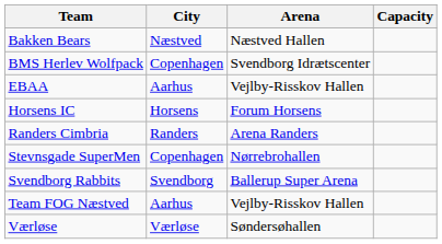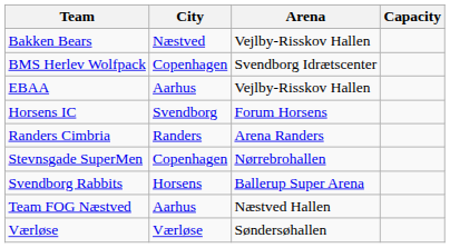Bakken Bears | Arena: Næstved Hallen -> Vejlby-Risskov Hallen
Horsens IC | City: Horsens -> Svendborg
Svendborg Rabbits | City: Svendborg -> Horsens
Team FOG Næstved | Arena: Vejlby-Risskov Hallen -> Næstved Hallen
